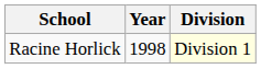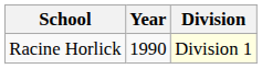Racine Horlick | Year: 1998 -> 1990
